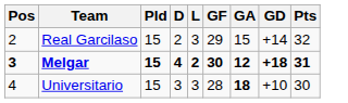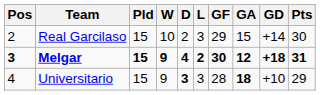+ column: W | 10 | 9 | 9
Real Garcilaso | Pts: 32 -> 30
Universitario | D: normal -> bold
Universitario | Pts: 30 -> 29
